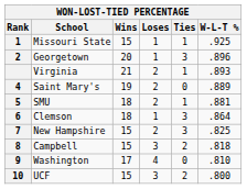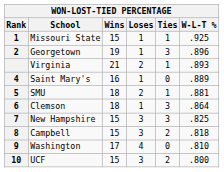Georgetown | Wins: 20 -> 19
Saint Mary's | Wins: 19 -> 16
Saint Mary's | Loses: 2 -> 1
New Hampshire | Loses: 2 -> 3
